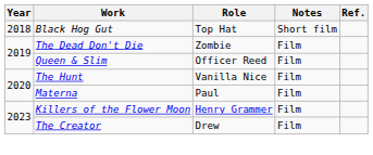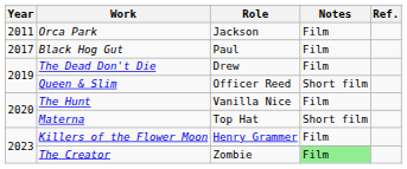+ row: 2011 | Orca Park | Jackson | Film
Black Hog Gut | Year: 2018 -> 2017
Black Hog Gut | Role: Top Hat -> Paul
Black Hog Gut | Notes: Short film -> Film
The Dead Don't Die | Role: Zombie -> Drew
Queen & Slim | Notes: Film -> Short film
Materna | Role: Paul -> Top Hat
Materna | Notes: Film -> Short film
The Creator | Role: Drew -> Zombie
The Creator | Notes: no background -> lightgreen background
